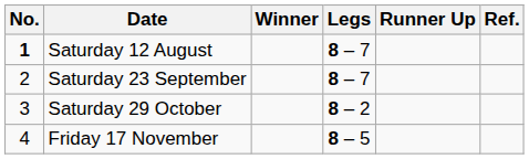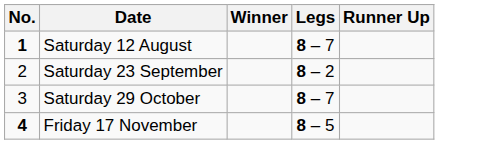- column: Ref.
Saturday 23 September | Legs: 8 – 7 -> 8 – 2
Saturday 29 October | Legs: 8 – 2 -> 8 – 7
Friday 17 November | No.: normal -> bold
